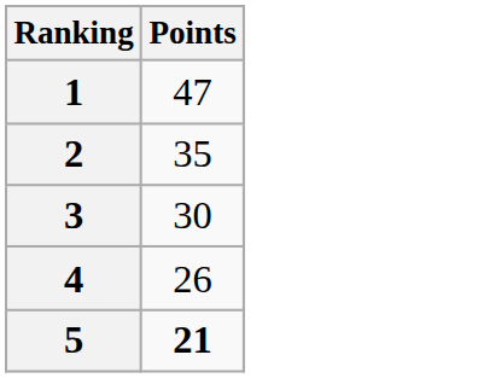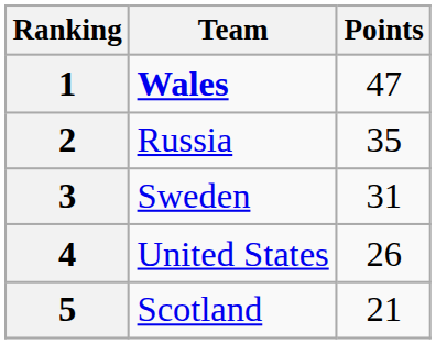+ column: Team | Wales | Russia | Sweden | United States | Scotland
3 | Points: 30 -> 31
5 | Points: bold -> normal
